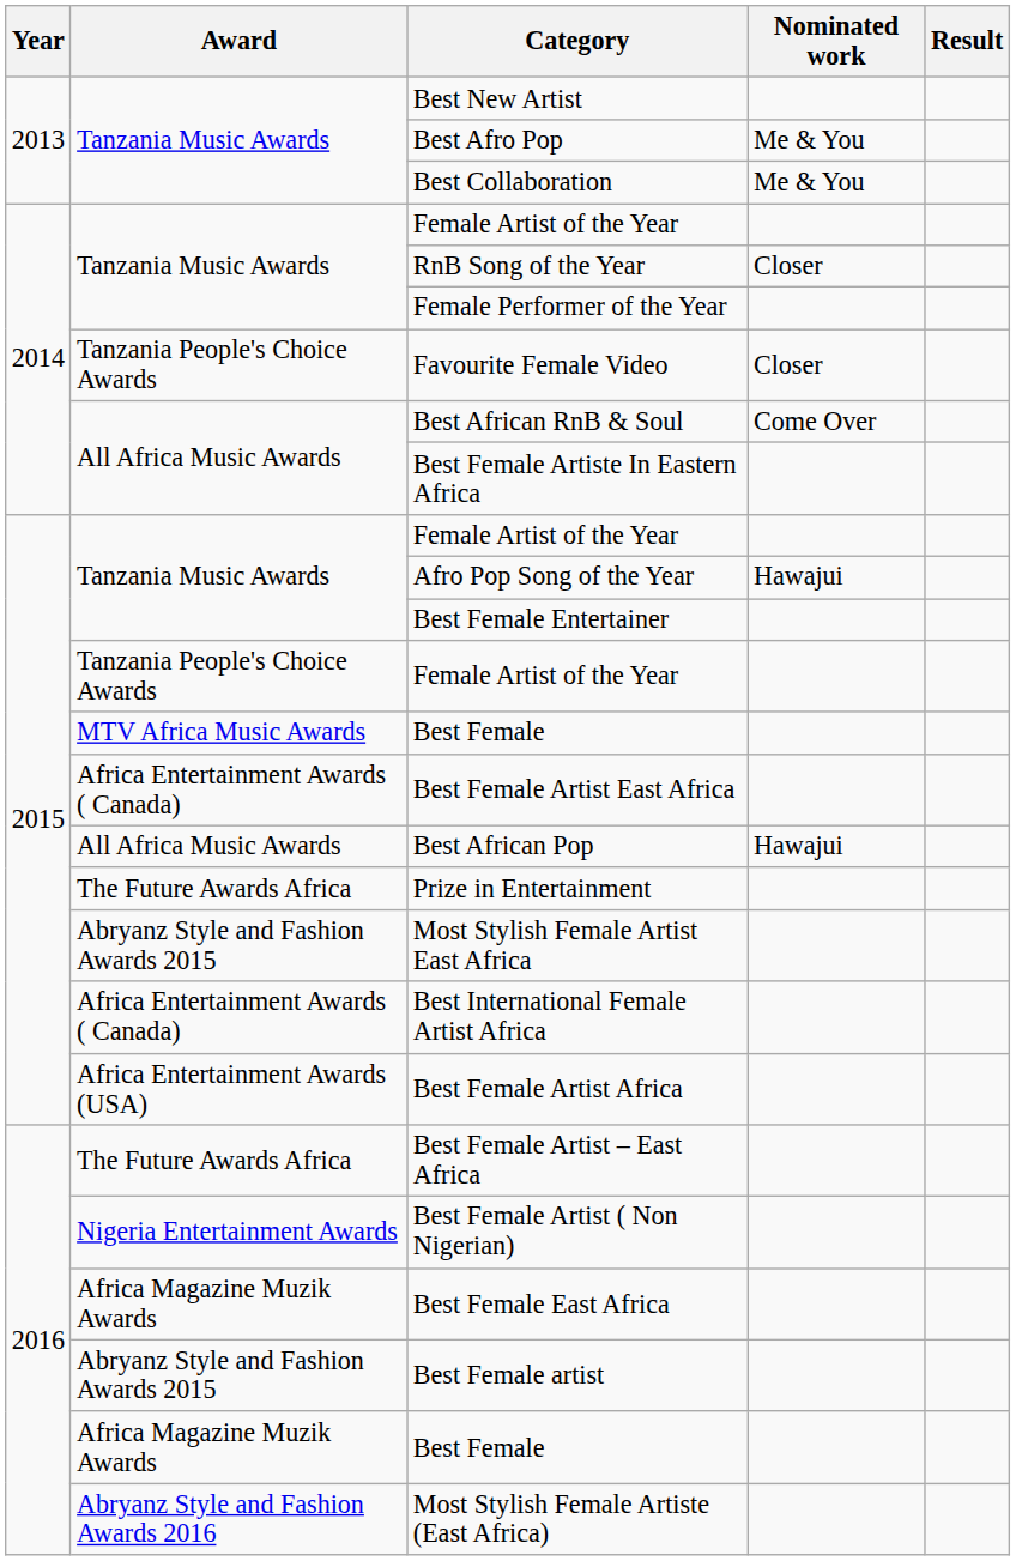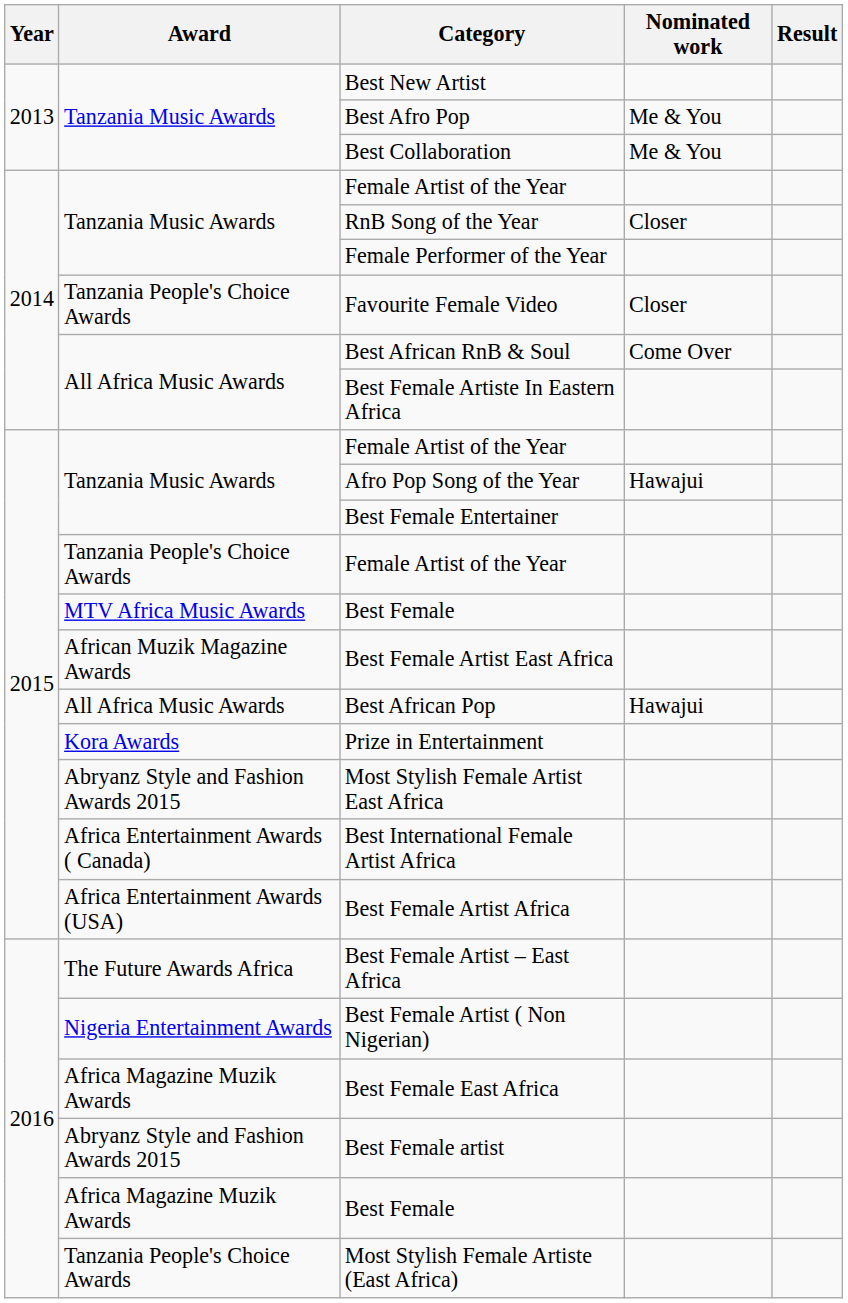Best Female Artist East Africa | Award: Africa Entertainment Awards ( Canada) -> African Muzik Magazine Awards
Prize in Entertainment | Award: The Future Awards Africa -> Kora Awards
Most Stylish Female Artiste (East Africa) | Award: Abryanz Style and Fashion Awards 2016 -> Tanzania People's Choice Awards
